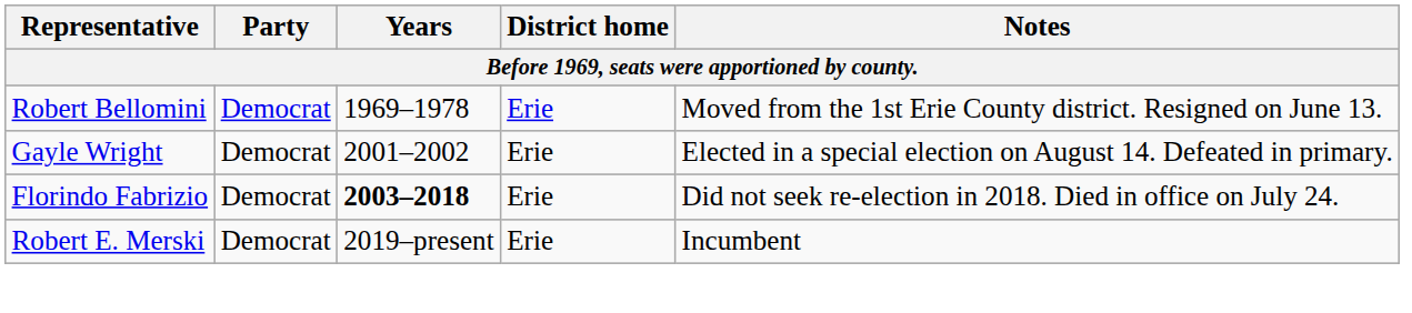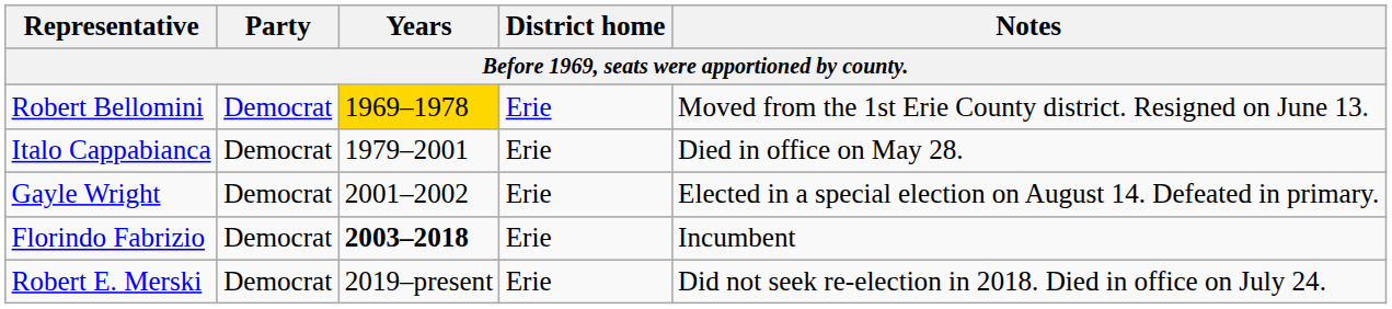Robert Bellomini | Years: no background -> gold background
+ row: Italo Cappabianca | Democrat | 1979–2001 | Erie | Died in office on May 28.
Florindo Fabrizio | Notes: Did not seek re-election in 2018. Died in office on July 24. -> Incumbent
Robert E. Merski | Notes: Incumbent -> Did not seek re-election in 2018. Died in office on July 24.
